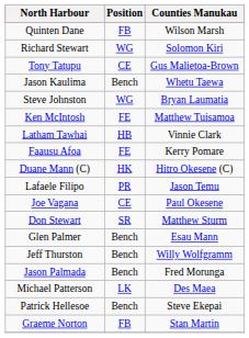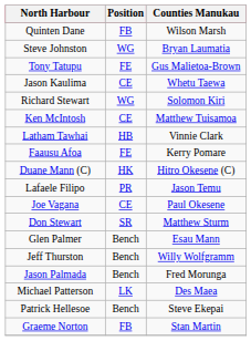rows swapped: Steve Johnston <-> Richard Stewart
Tony Tatupu | Position: CE -> FE
Jason Kaulima | Position: Bench -> CE
Ken McIntosh | Position: FE -> CE
